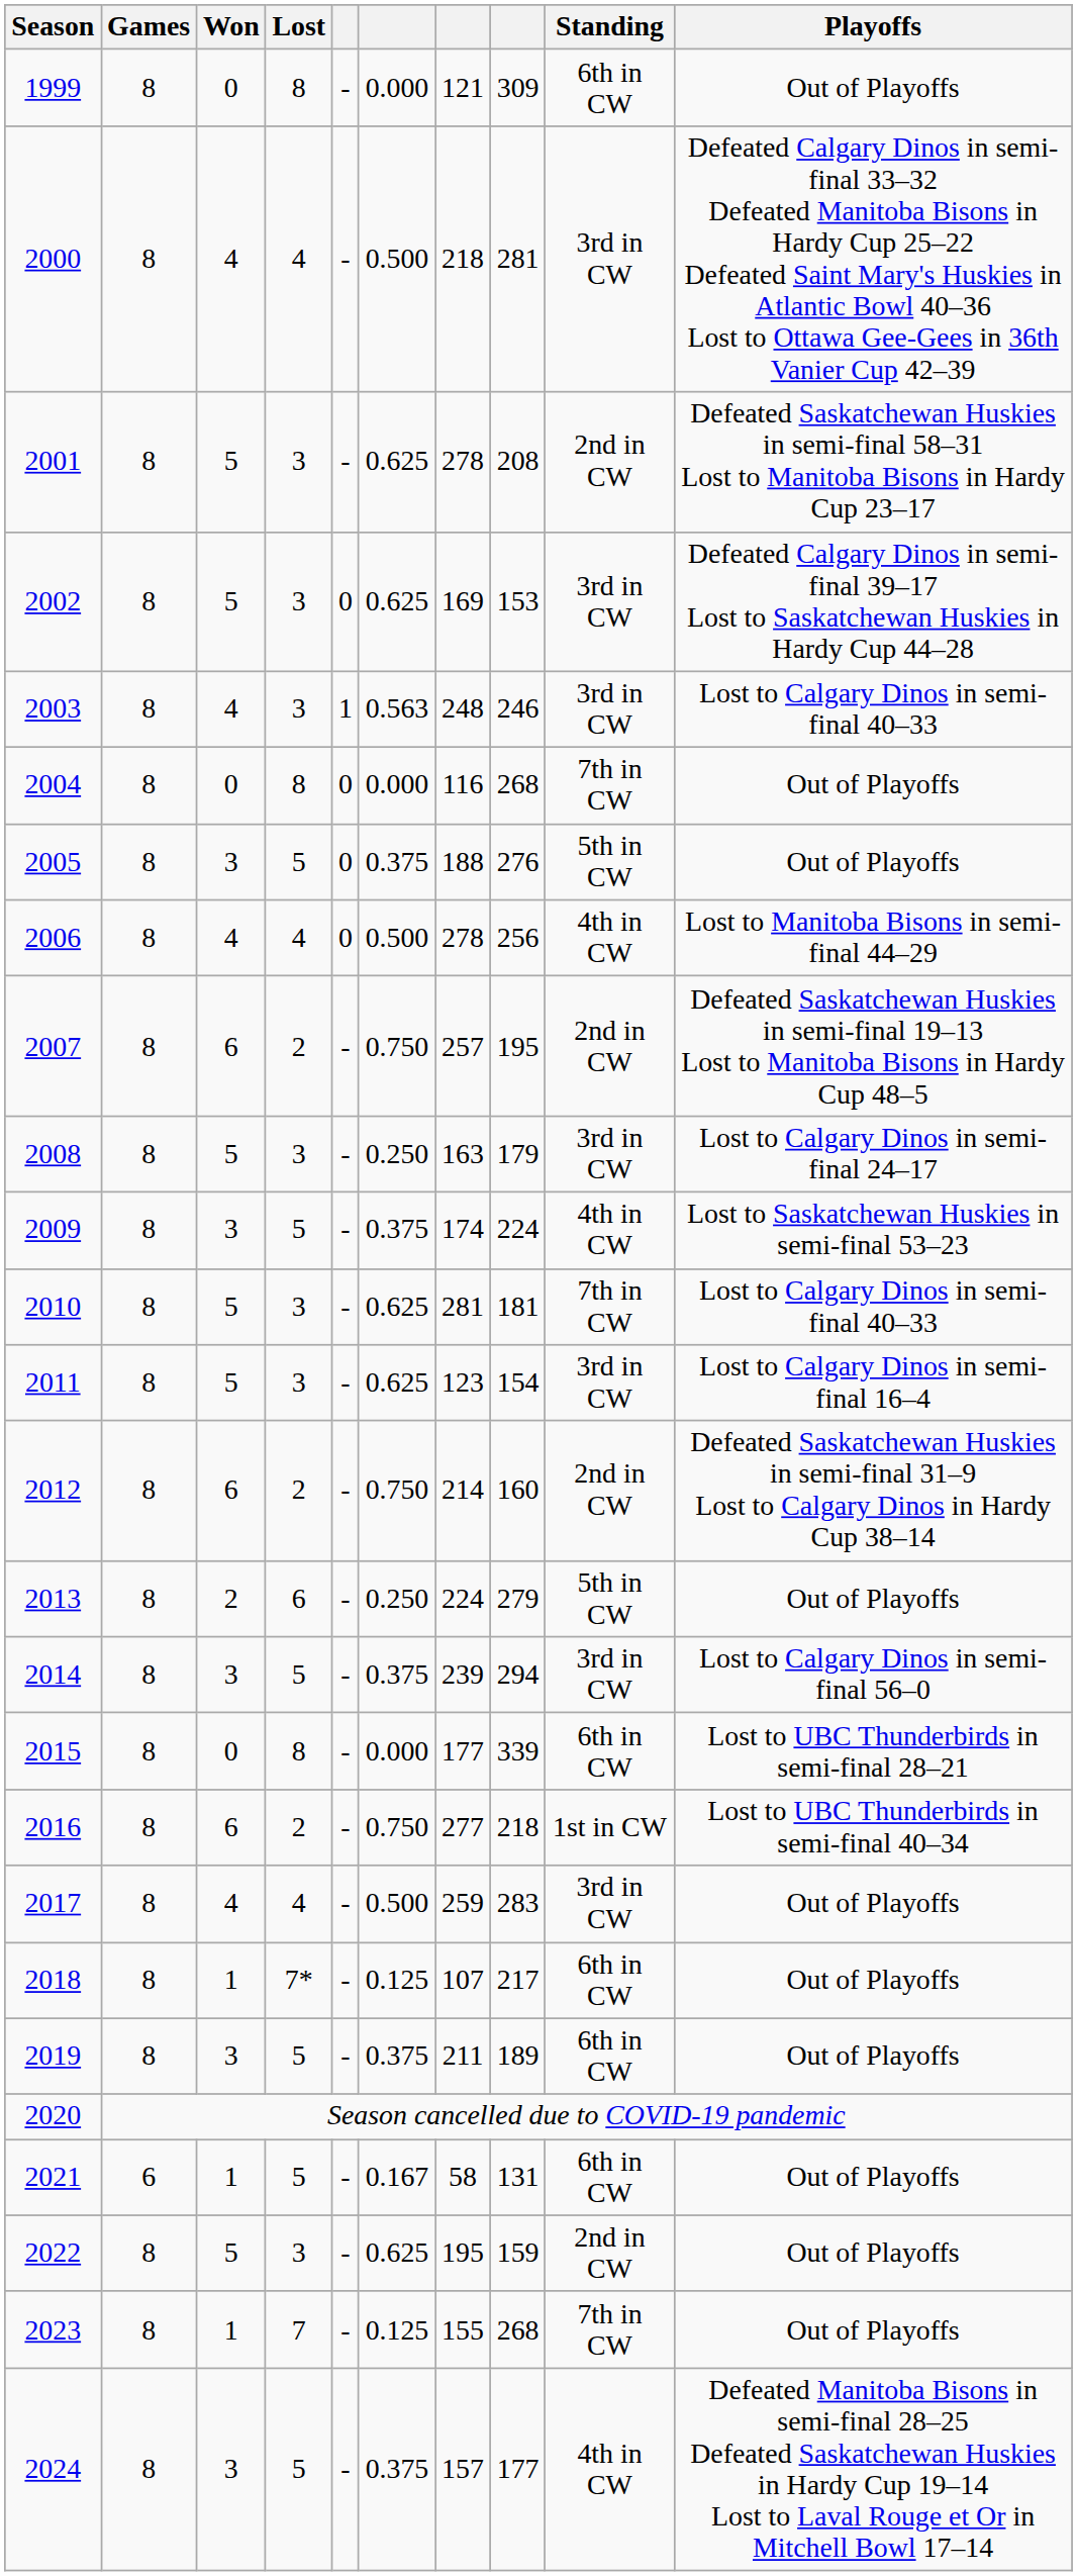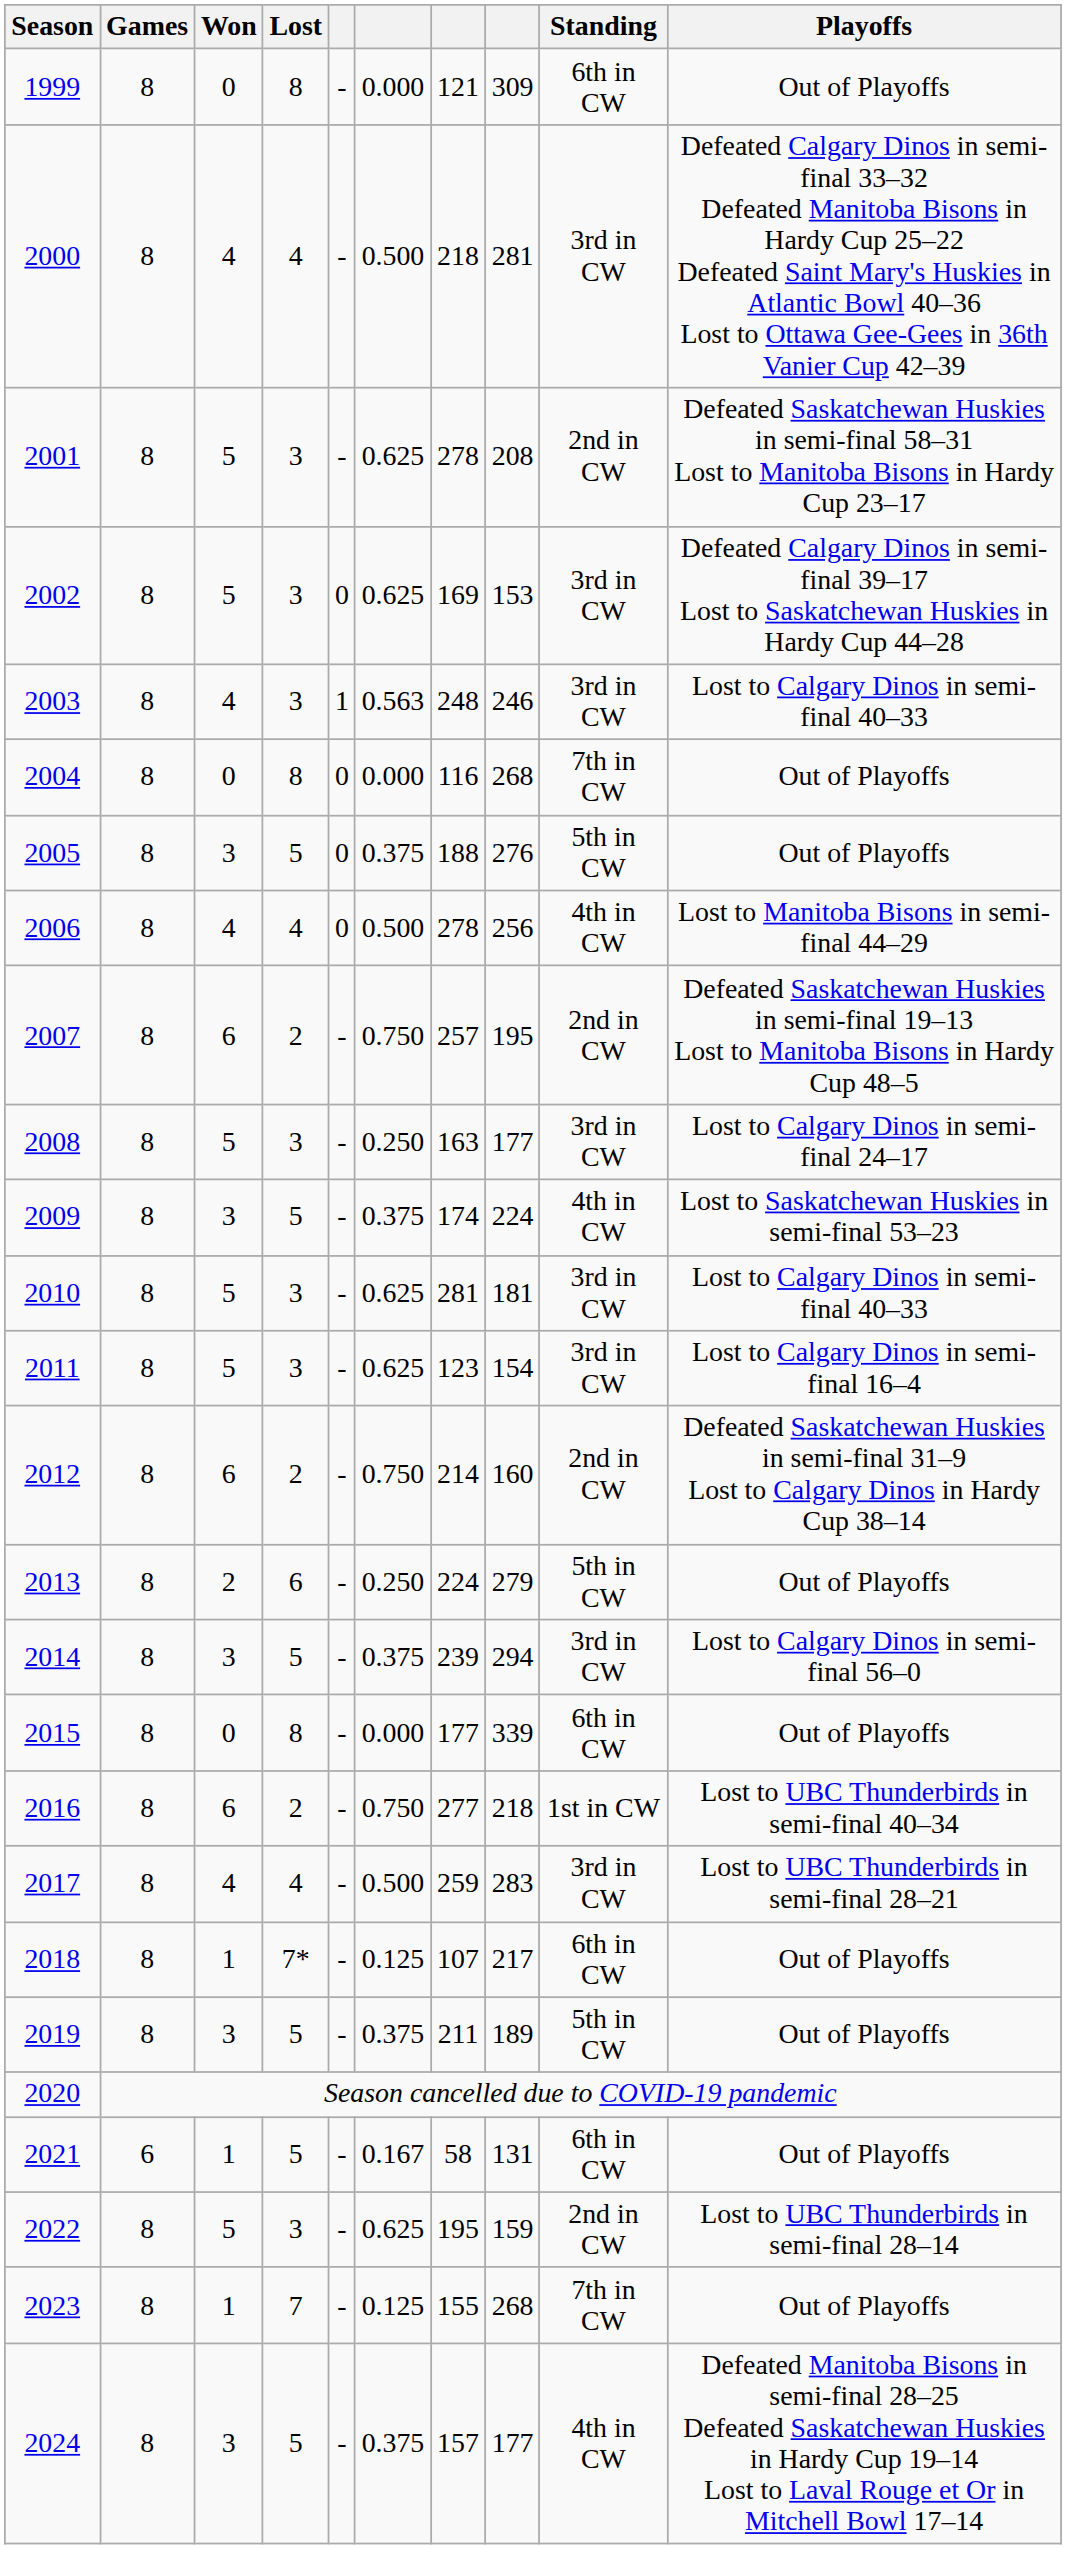2008 | column 8: 179 -> 177
2010 | Standing: 7th in CW -> 3rd in CW
2015 | Playoffs: Lost to UBC Thunderbirds in semi-final 28–21 -> Out of Playoffs
2017 | Playoffs: Out of Playoffs -> Lost to UBC Thunderbirds in semi-final 28–21
2019 | Standing: 6th in CW -> 5th in CW
2022 | Playoffs: Out of Playoffs -> Lost to UBC Thunderbirds in semi-final 28–14
